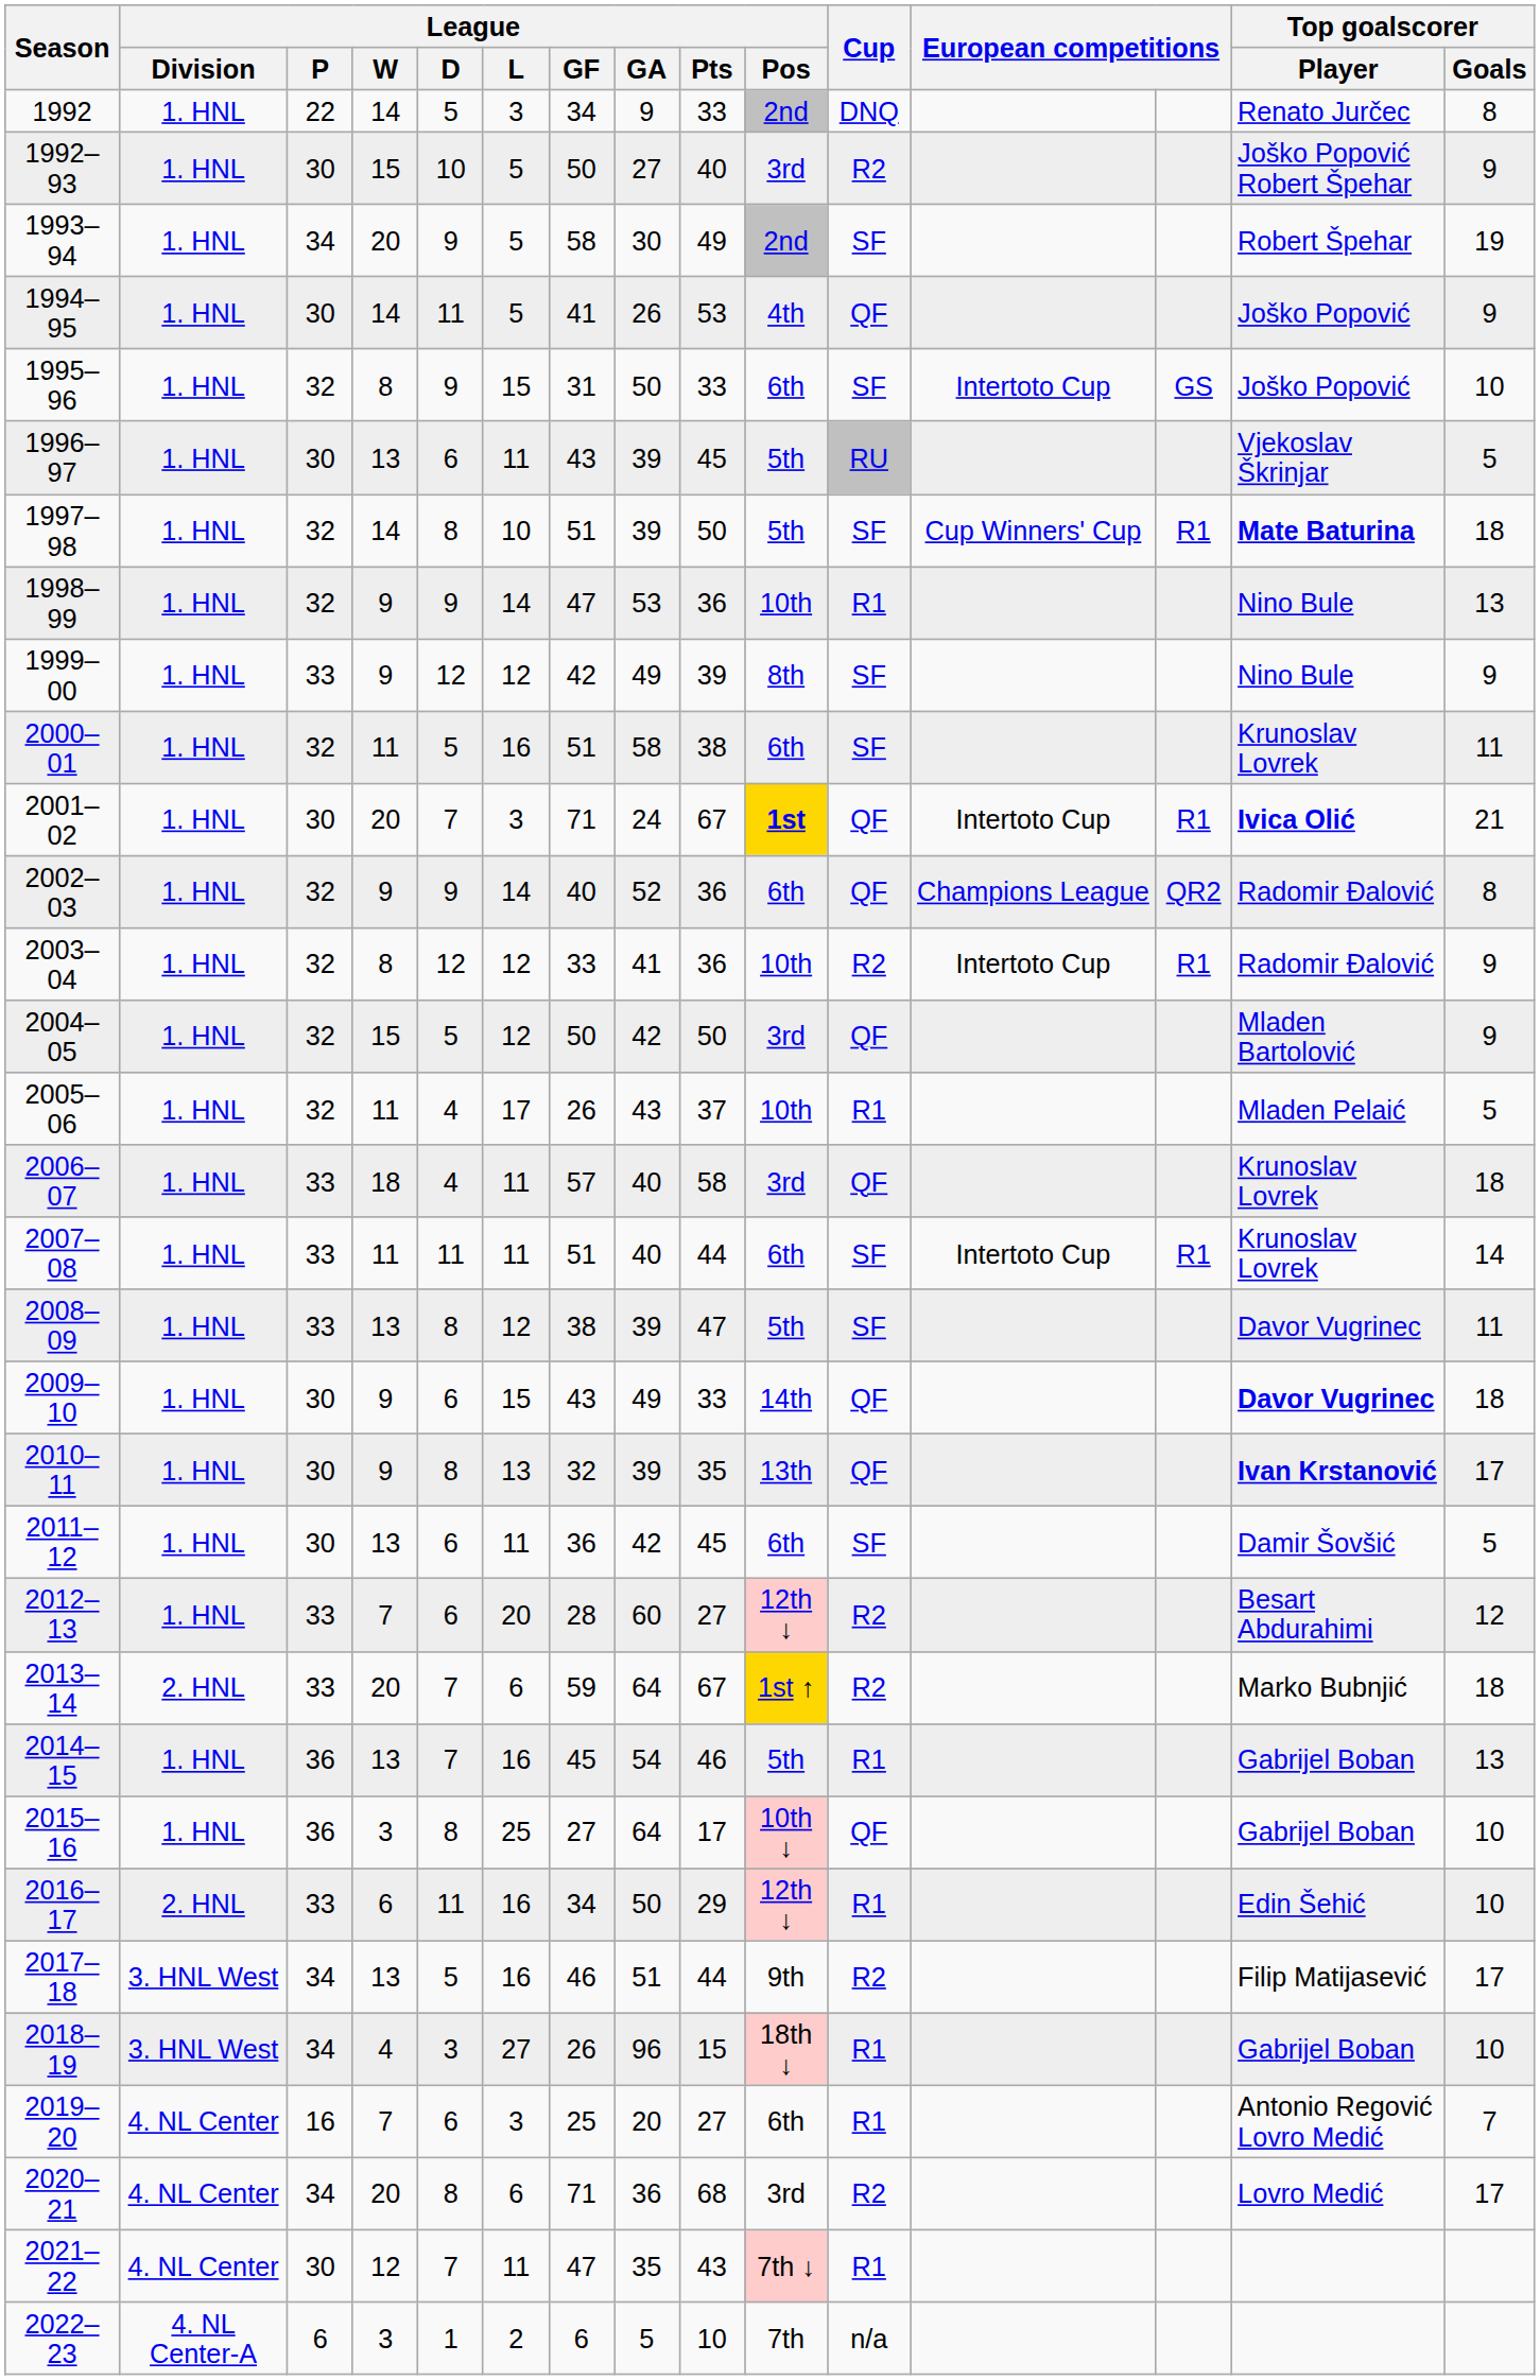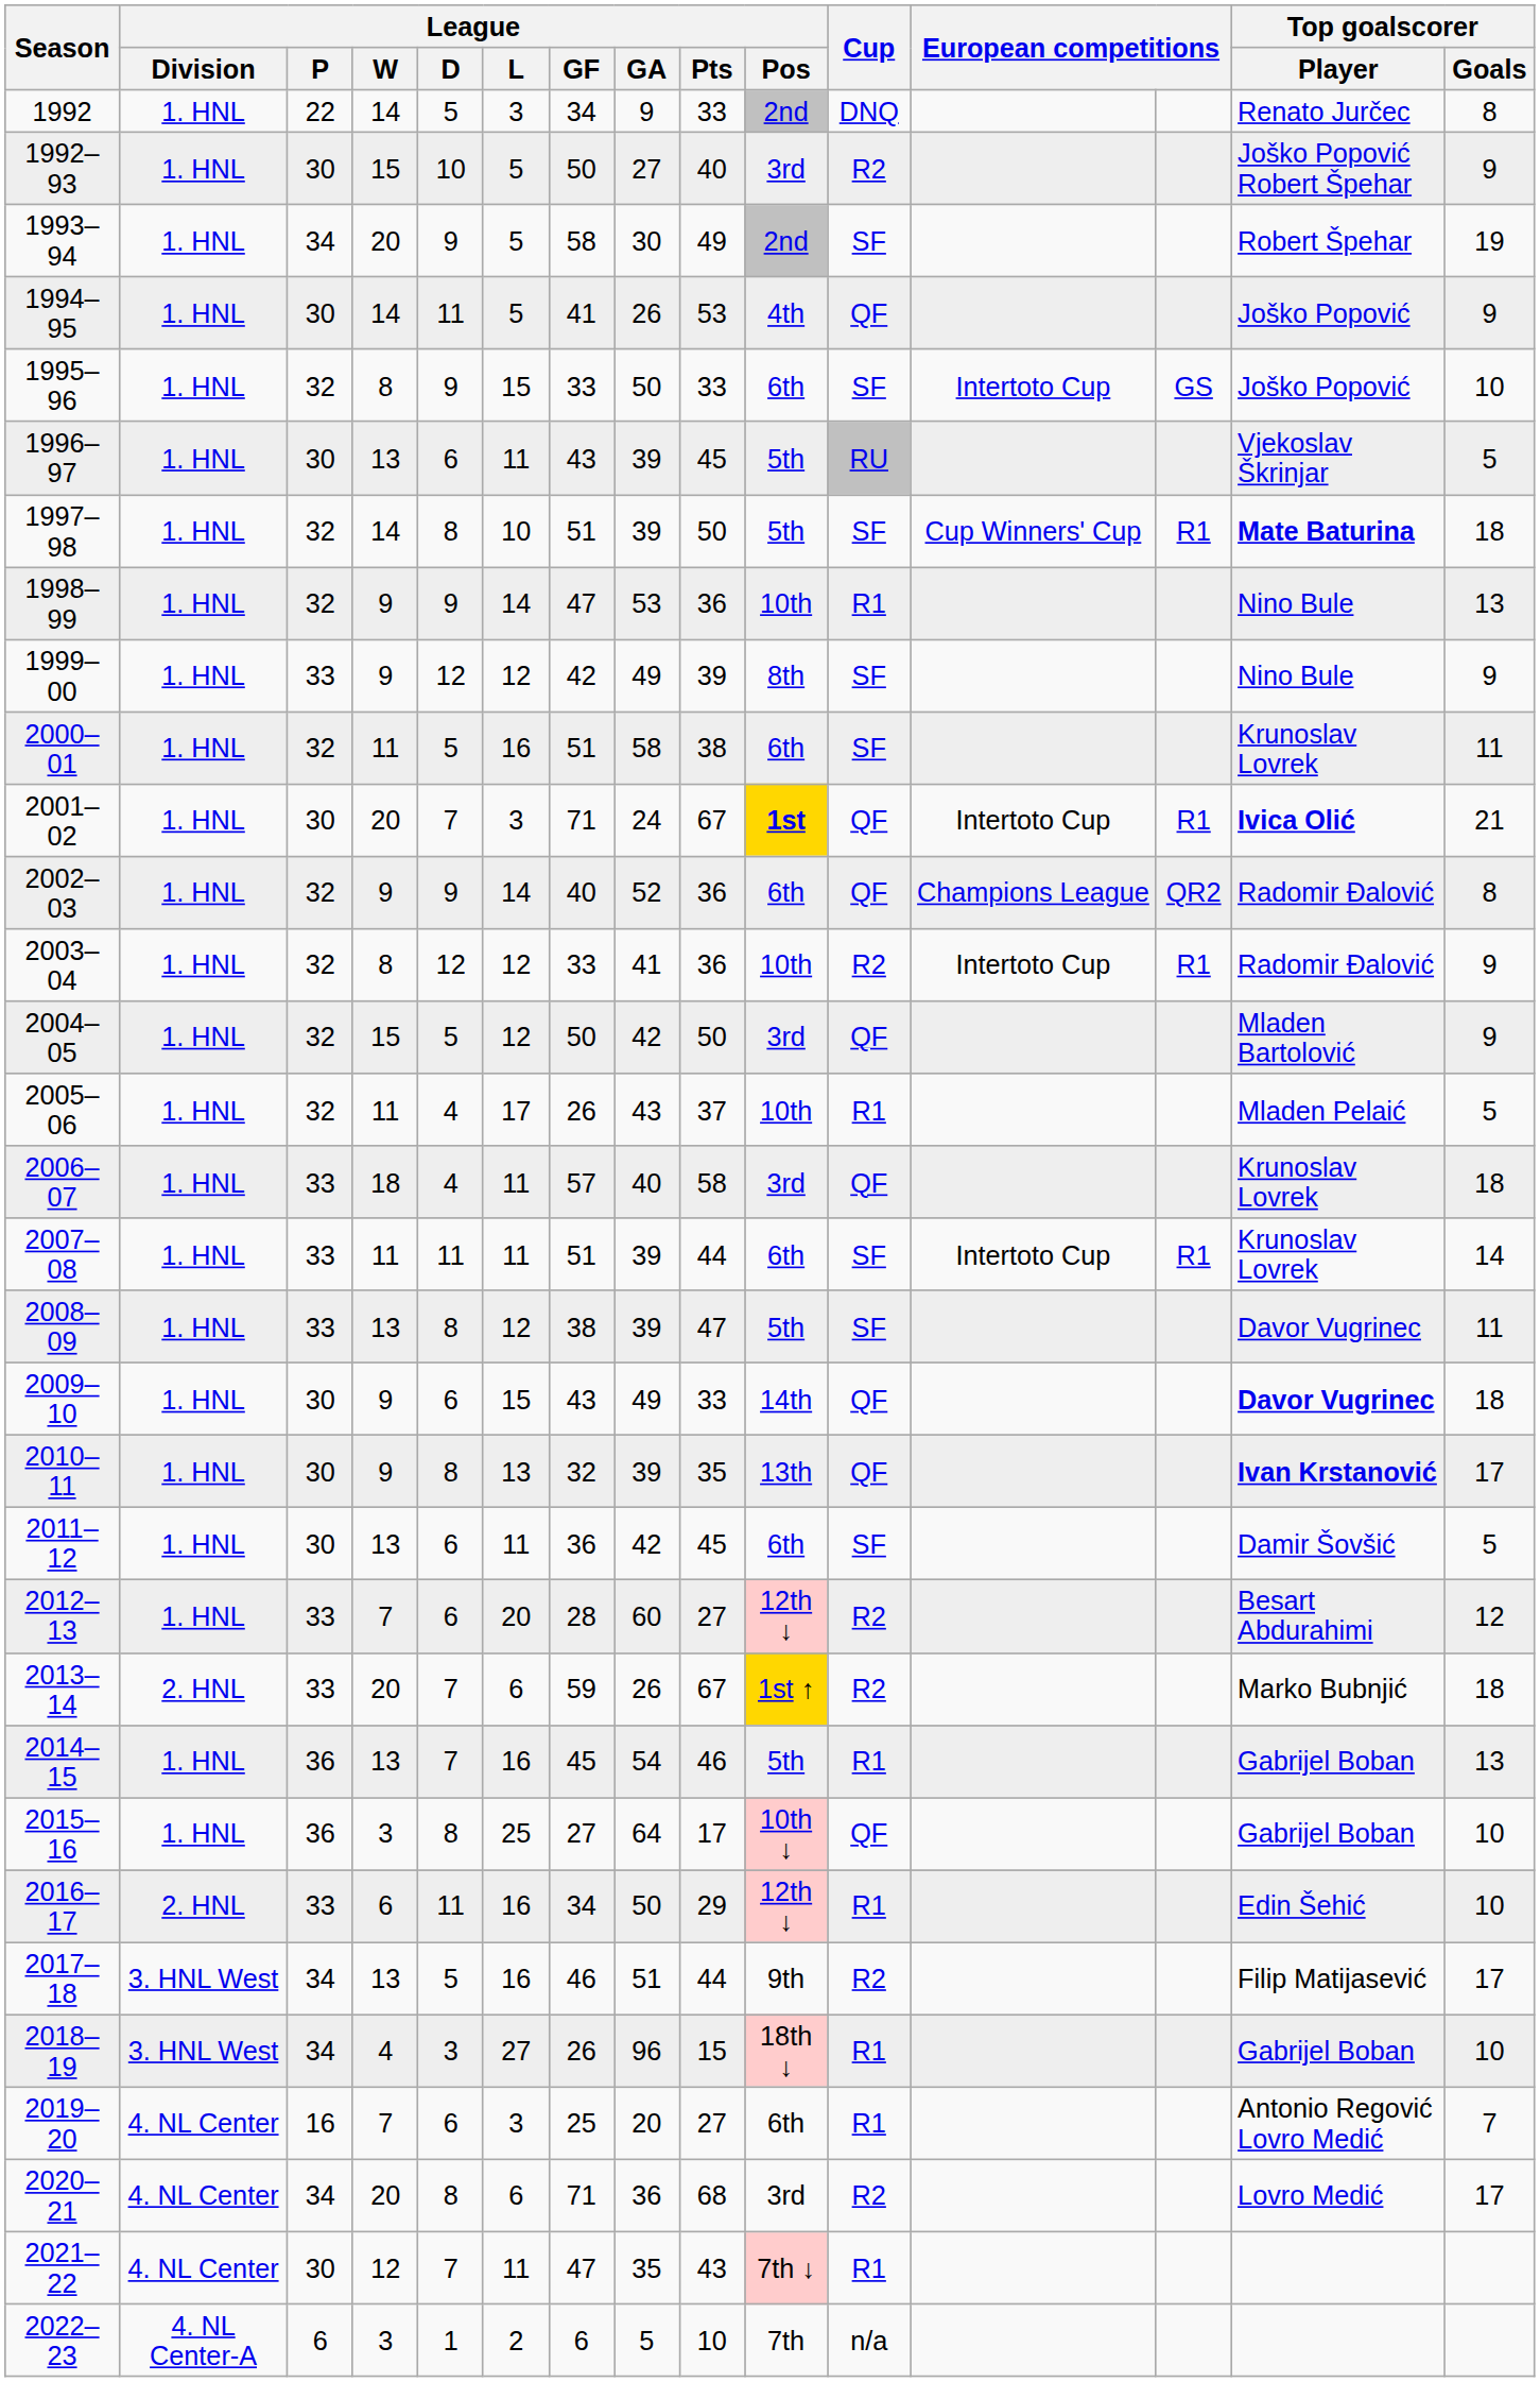1995–96 | League / GF: 31 -> 33
2007–08 | League / GA: 40 -> 39
2013–14 | League / GA: 64 -> 26
